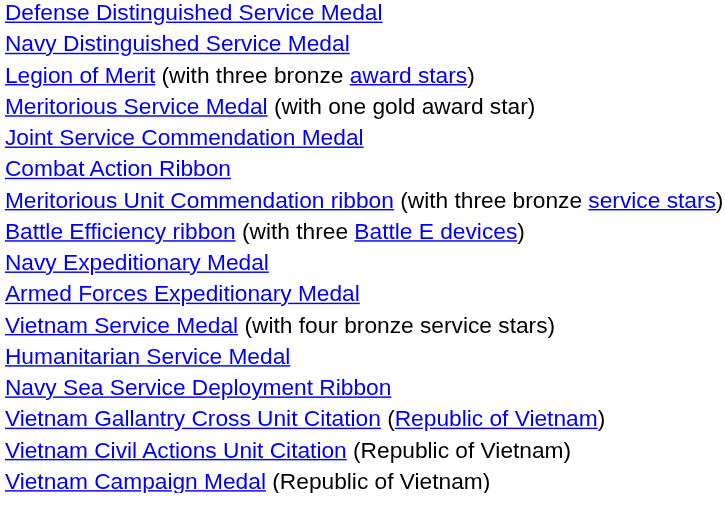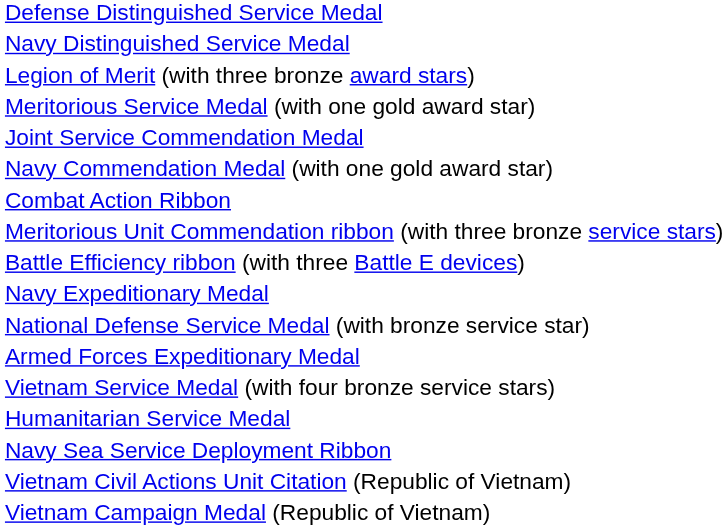+ row: Navy Commendation Medal (with one gold award star)
+ row: National Defense Service Medal (with bronze service star)
- row: Vietnam Gallantry Cross Unit Citation (Republic of Vietnam)
